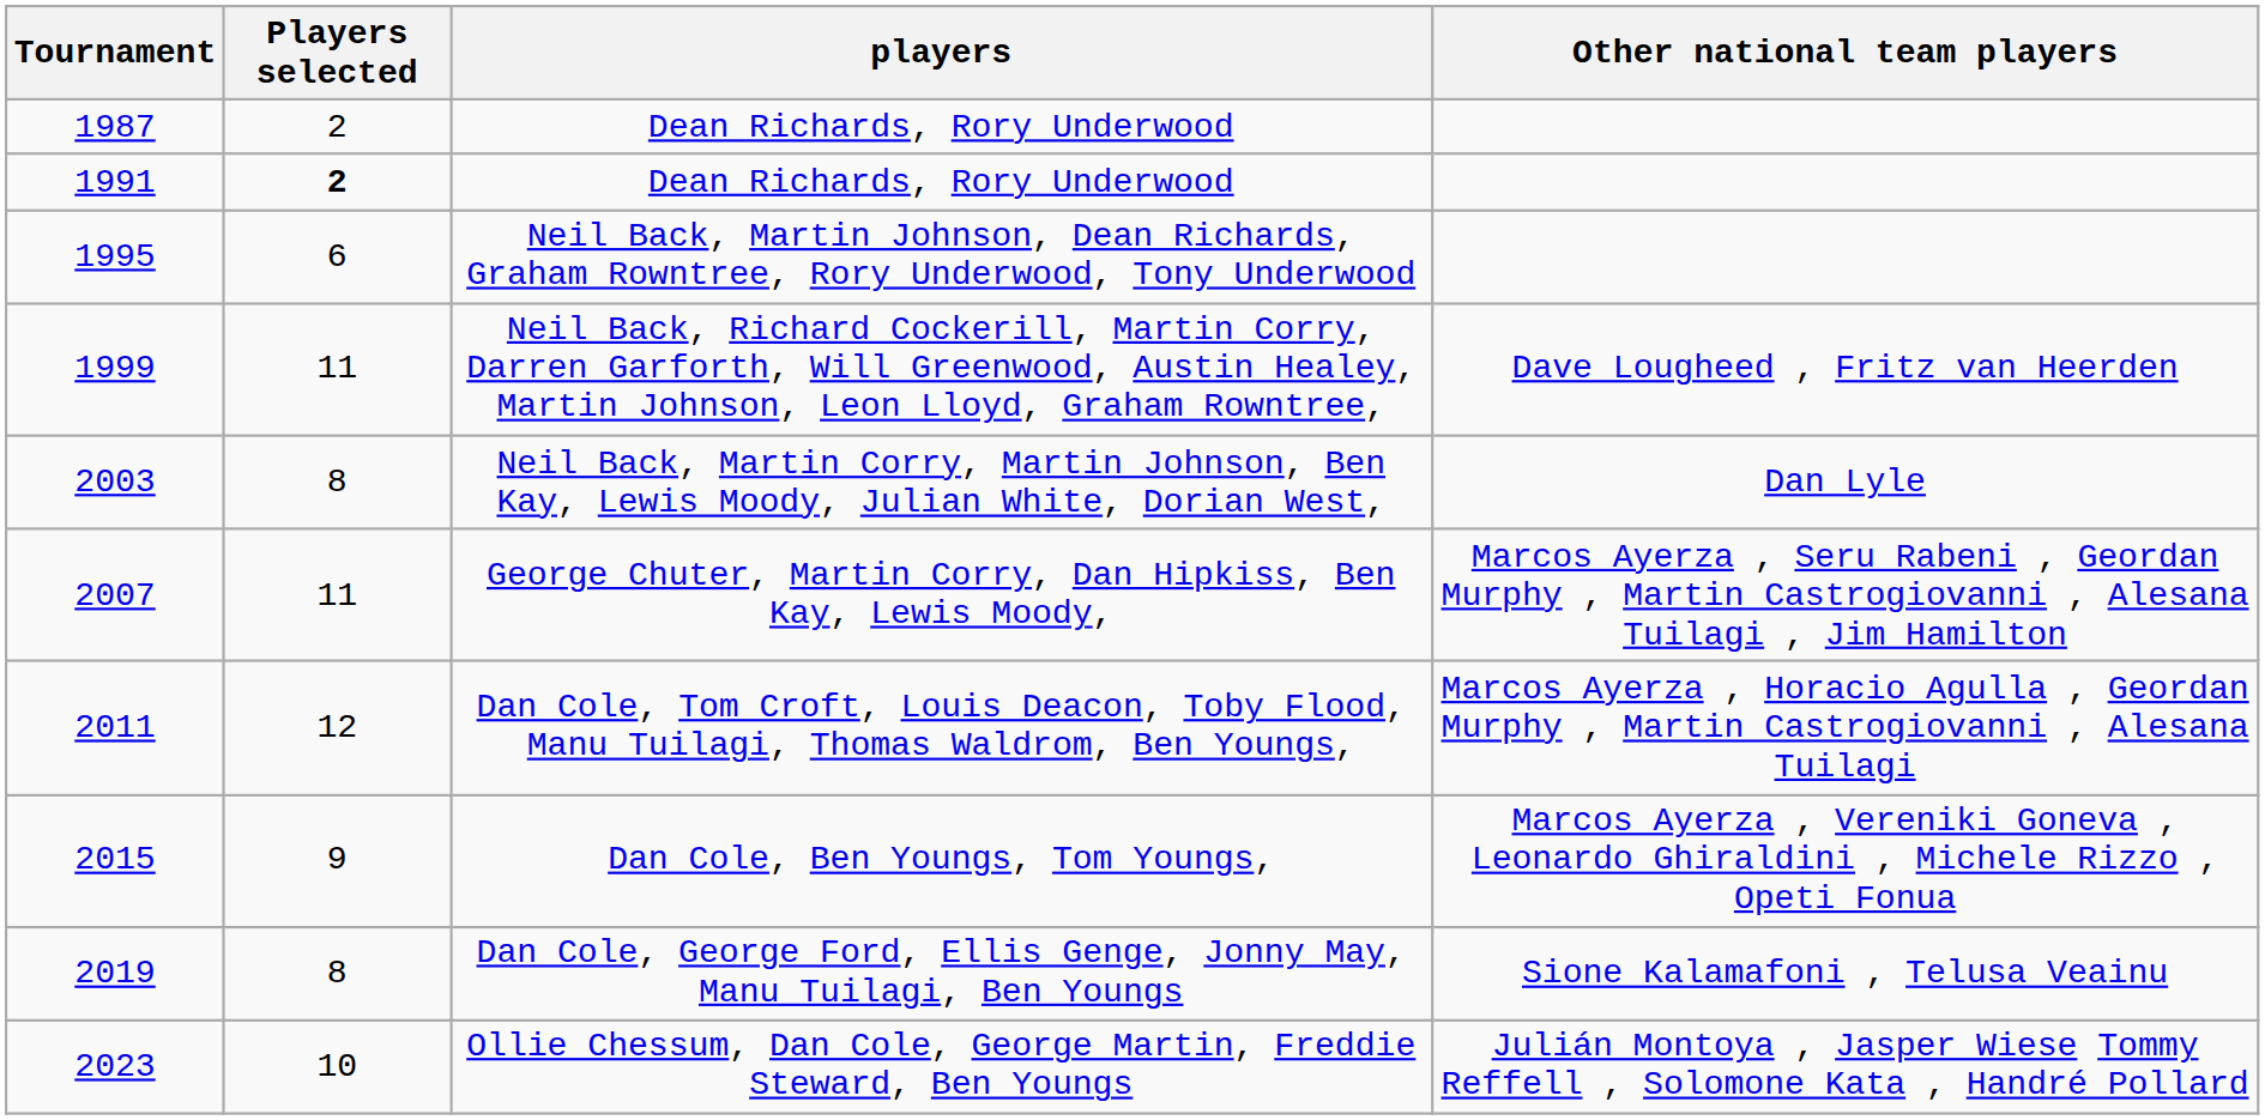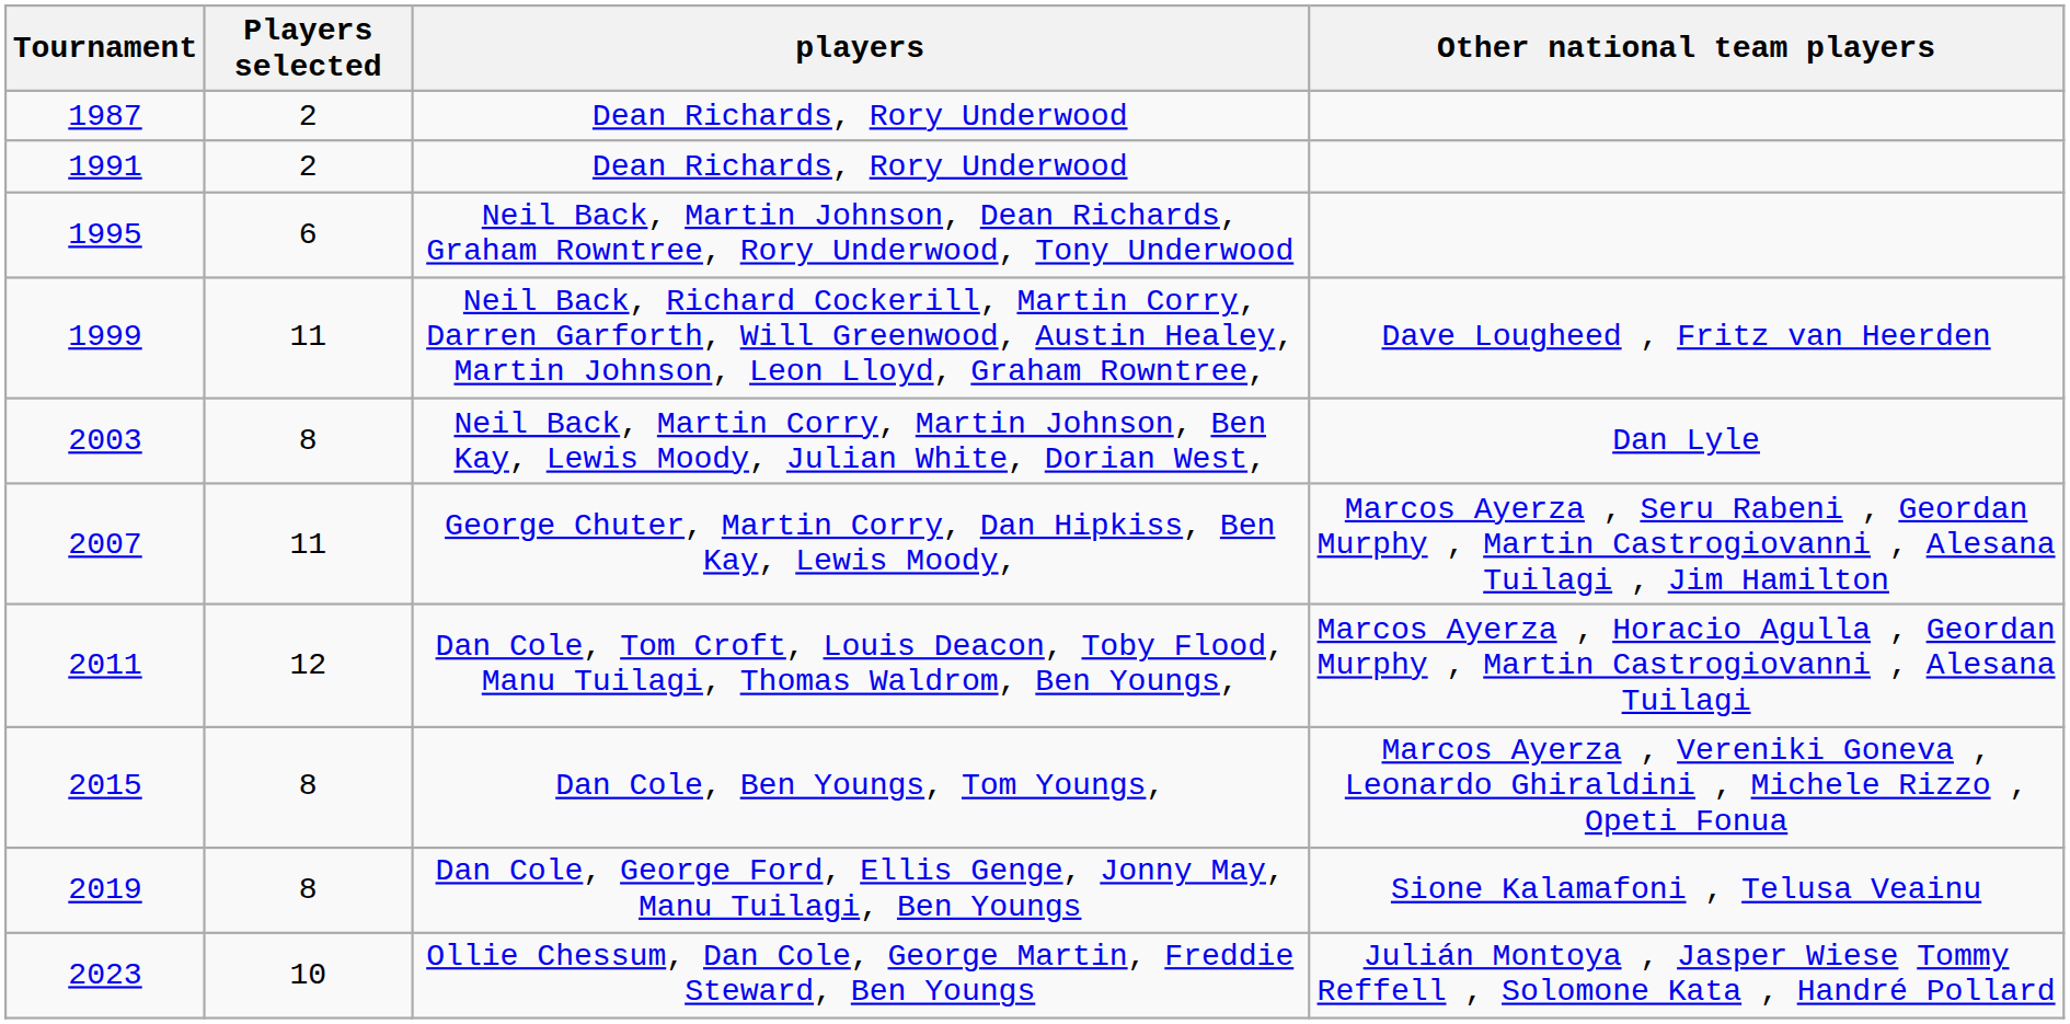1991 / Dean Richards, Rory Underwood | Players selected: bold -> normal
Dan Cole, Ben Youngs, Tom Youngs, | Players selected: 9 -> 8
